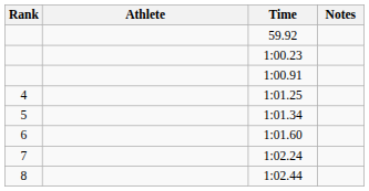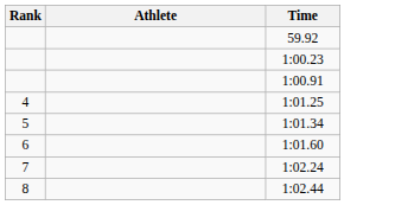- column: Notes
